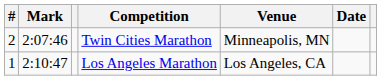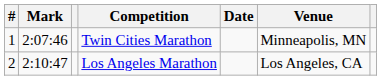columns swapped: Venue <-> Date
Twin Cities Marathon | #: 2 -> 1
Los Angeles Marathon | #: 1 -> 2
